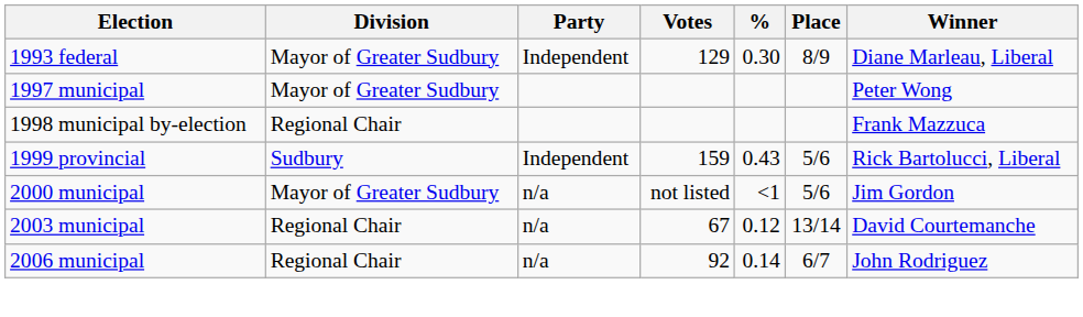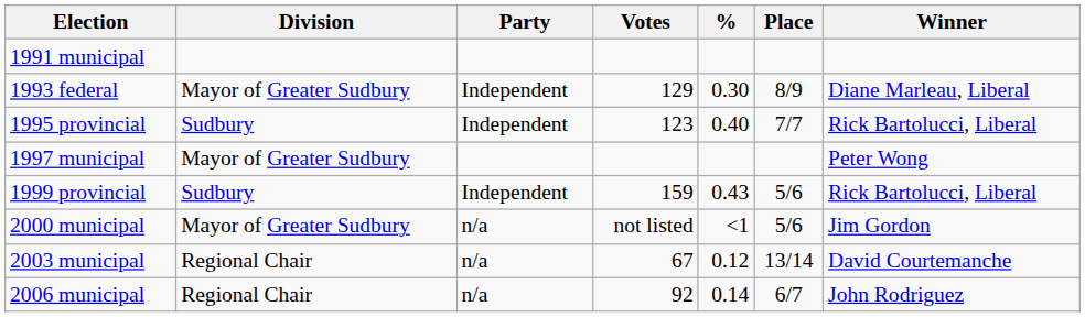+ row: 1991 municipal
+ row: 1995 provincial | Sudbury | Independent | 123 | 0.40 | 7/7 | Rick Bartolucci, Liberal
- row: 1998 municipal by-election | Regional Chair | Frank Mazzuca
